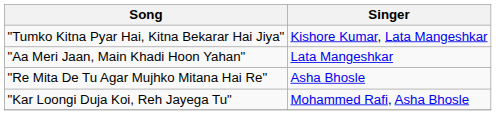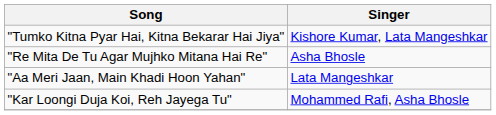rows swapped: "Aa Meri Jaan, Main Khadi Hoon Yahan" <-> "Re Mita De Tu Agar Mujhko Mitana Hai Re"
